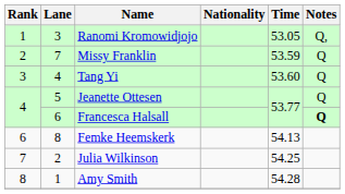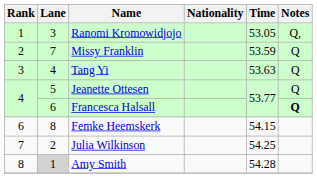Tang Yi | Time: 53.60 -> 53.63
Femke Heemskerk | Time: 54.13 -> 54.15
Amy Smith | Lane: no background -> lightgrey background
